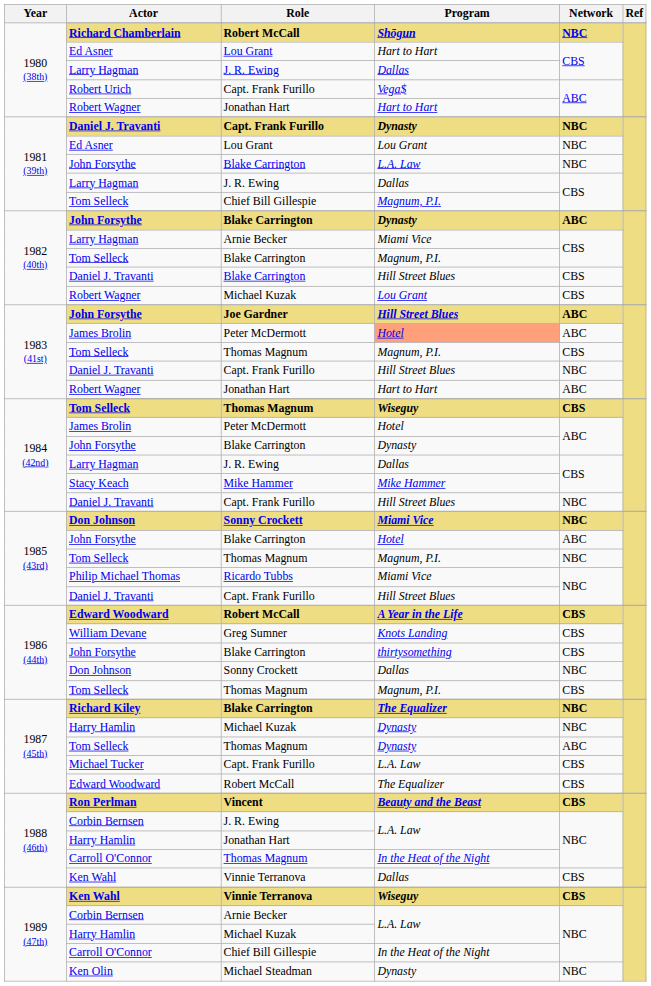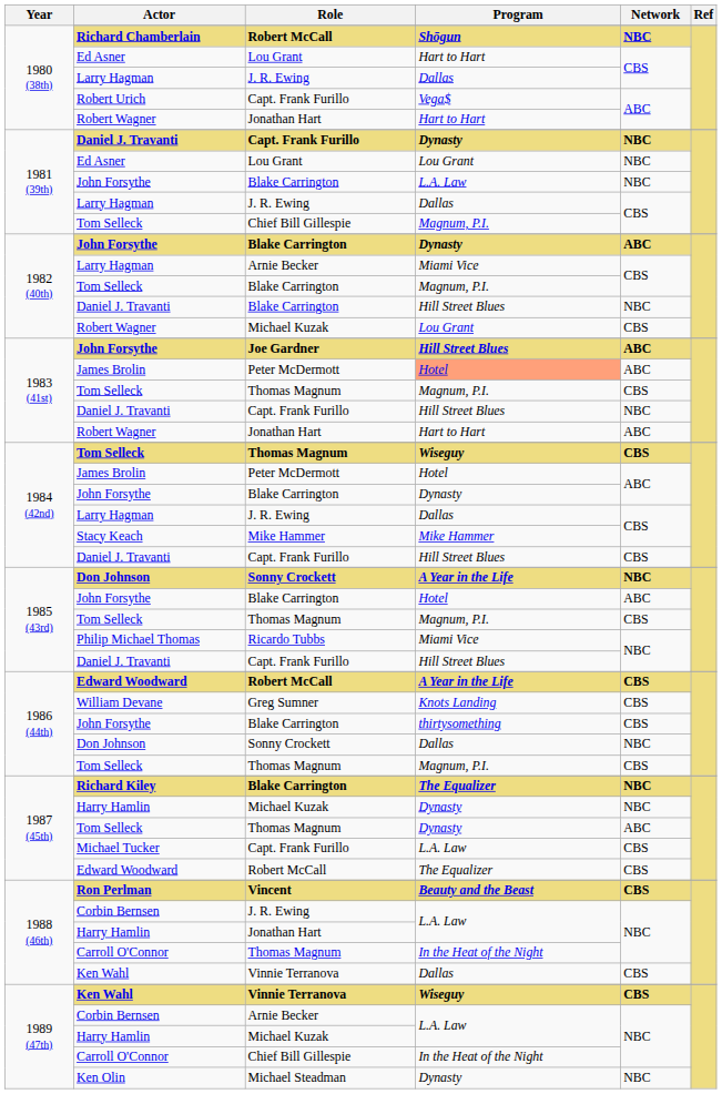1982 (40th) / Daniel J. Travanti | Network: CBS -> NBC
1984 (42nd) / Daniel J. Travanti | Network: NBC -> CBS
1985 (43rd) / Don Johnson | Program: Miami Vice -> A Year in the Life
1985 (43rd) / Tom Selleck | Network: NBC -> CBS
